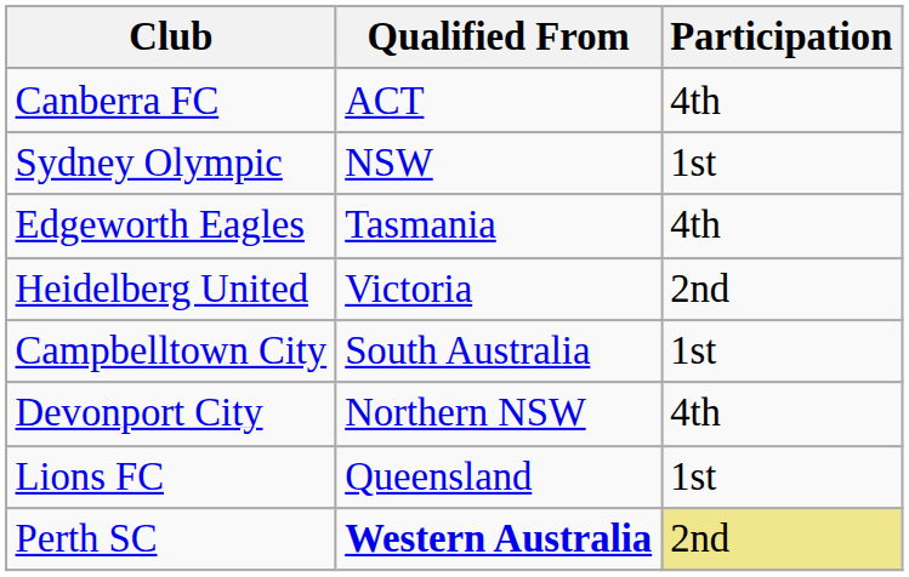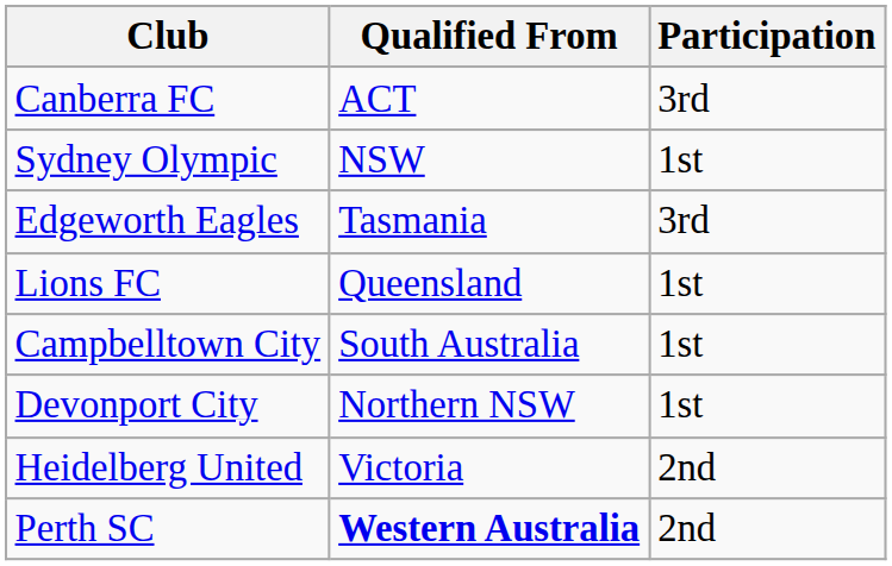Canberra FC | Participation: 4th -> 3rd
Edgeworth Eagles | Participation: 4th -> 3rd
rows swapped: Lions FC <-> Heidelberg United
Devonport City | Participation: 4th -> 1st
Perth SC | Participation: khaki background -> no background
